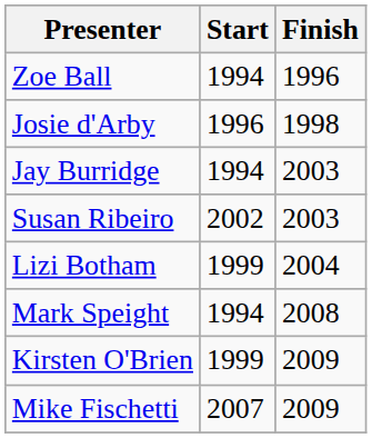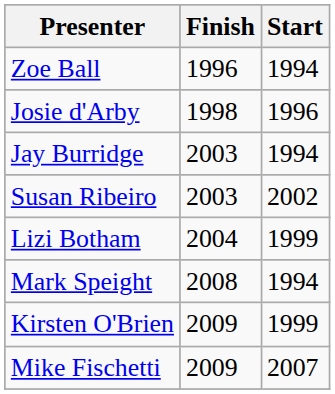columns swapped: Start <-> Finish
